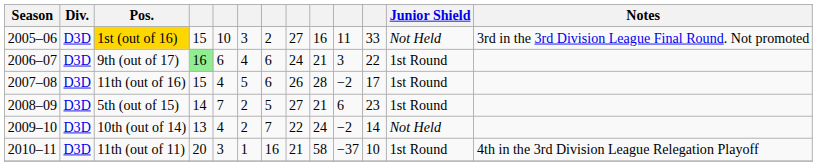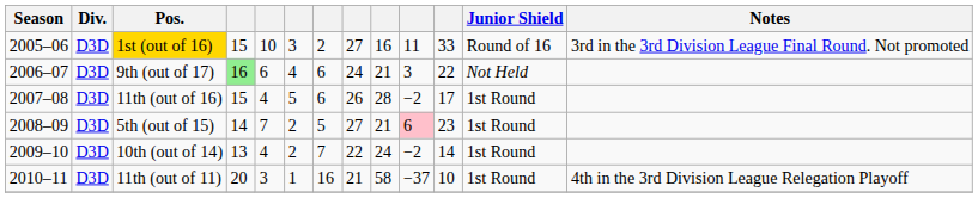1st (out of 16) | Junior Shield: Not Held -> Round of 16
9th (out of 17) | Junior Shield: 1st Round -> Not Held
5th (out of 15) | column 10: no background -> pink background
10th (out of 14) | Junior Shield: Not Held -> 1st Round
